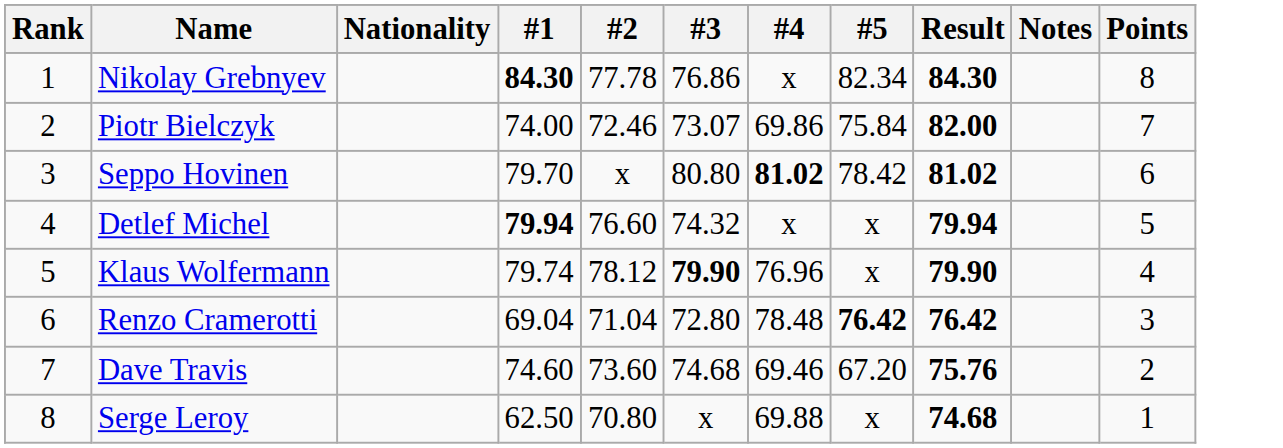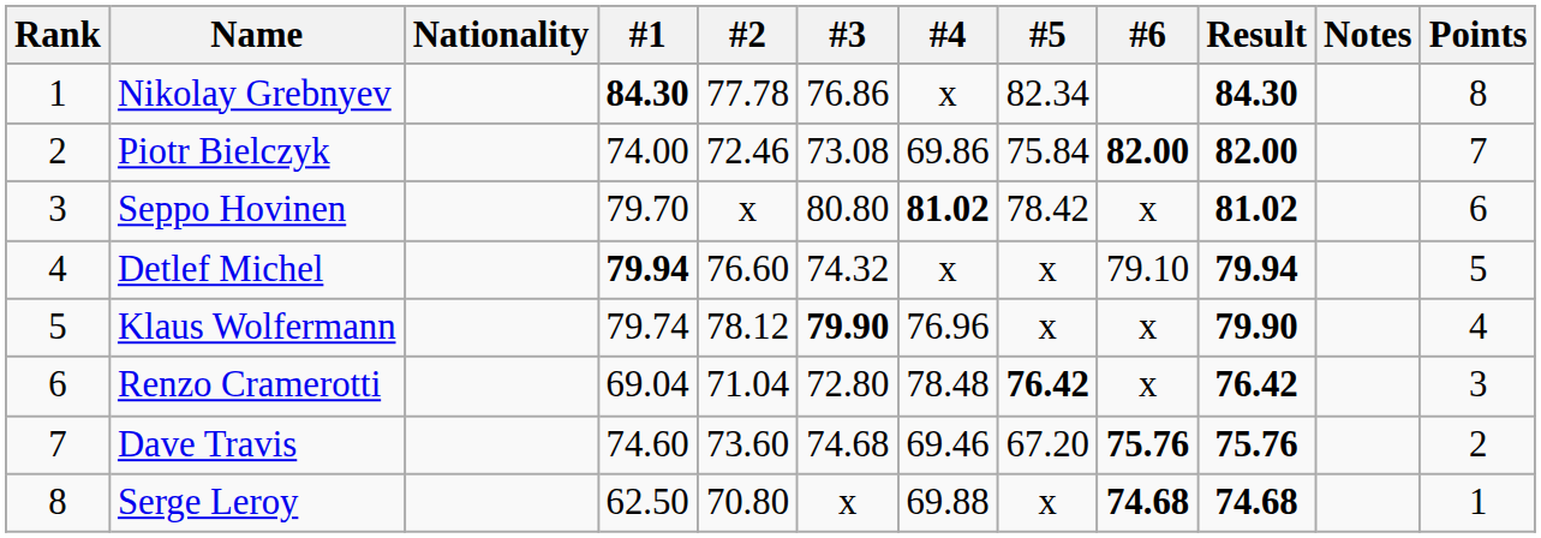+ column: #6 | 82.00 | x | 79.10 | x | x | 75.76 | 74.68
Piotr Bielczyk | #3: 73.07 -> 73.08
